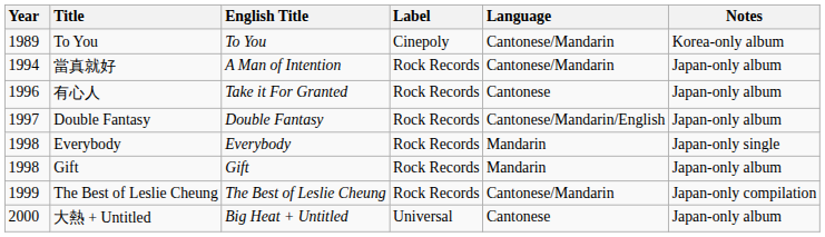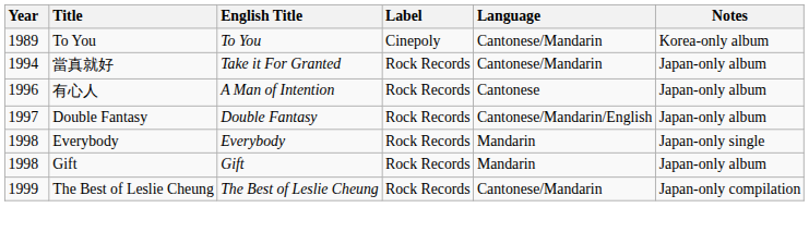當真就好 | English Title: A Man of Intention -> Take it For Granted
有心人 | English Title: Take it For Granted -> A Man of Intention
- row: 2000 | 大熱 + Untitled | Big Heat + Untitled | Universal | Cantonese | Japan-only album
